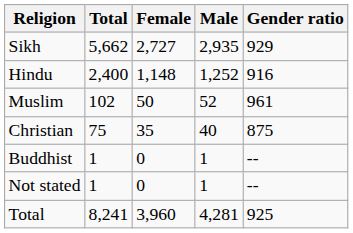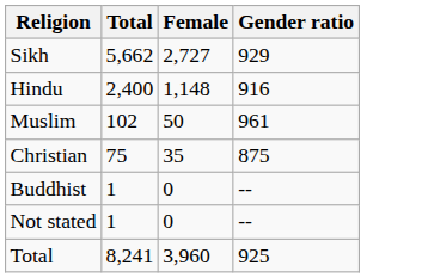- column: Male | 2,935 | 1,252 | 52 | 40 | 1 | 1 | 4,281
